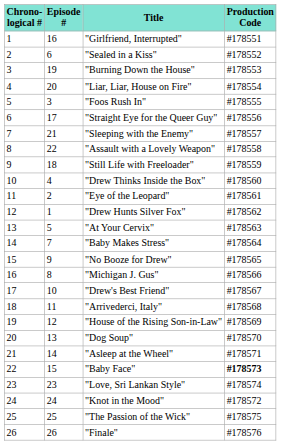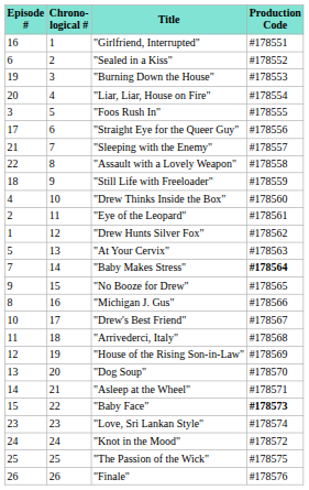columns swapped: Episode # <-> Chrono- logical #
"Baby Makes Stress" | Production Code: normal -> bold
